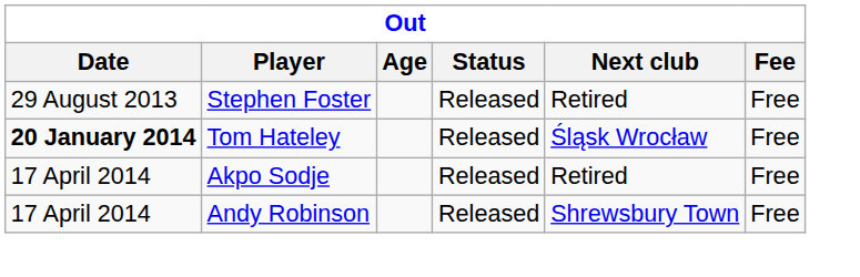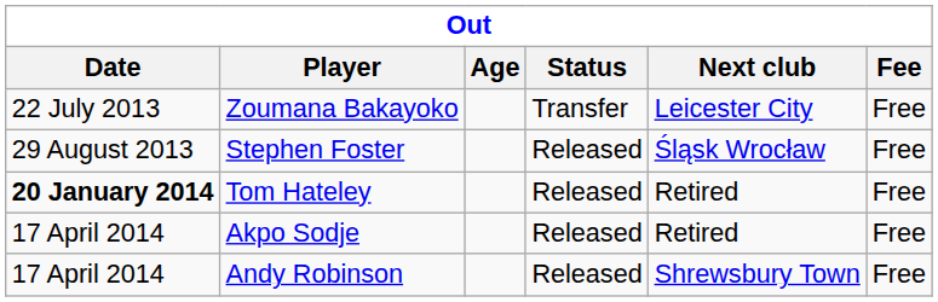+ row: 22 July 2013 | Zoumana Bakayoko | Transfer | Leicester City | Free
Stephen Foster | Next club: Retired -> Śląsk Wrocław
Tom Hateley | Next club: Śląsk Wrocław -> Retired
